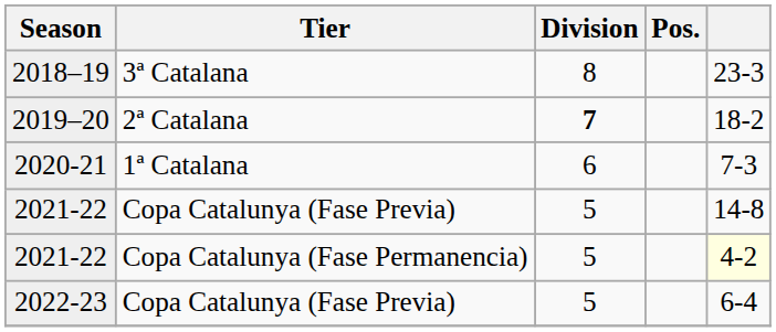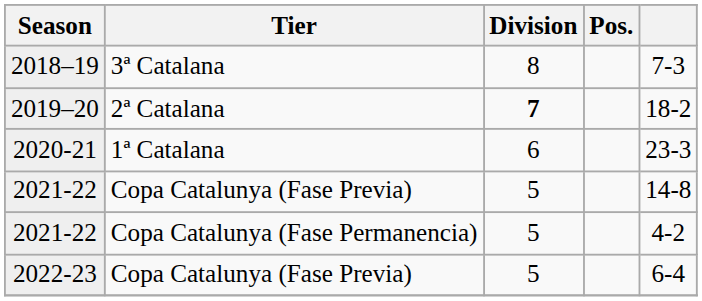2018–19 | column 5: 23-3 -> 7-3
2020-21 | column 5: 7-3 -> 23-3
2021-22 / Copa Catalunya (Fase Permanencia) | column 5: lightyellow background -> no background
